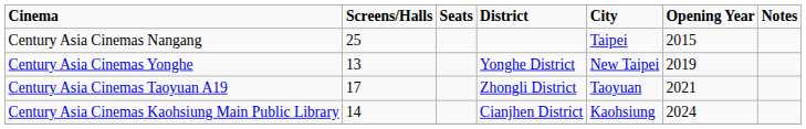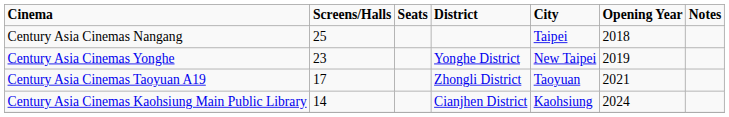Century Asia Cinemas Nangang | Opening Year: 2015 -> 2018
Century Asia Cinemas Yonghe | Screens/Halls: 13 -> 23
